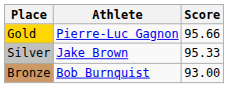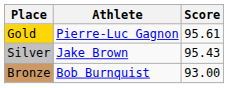Gold | Score: 95.66 -> 95.61
Silver | Score: 95.33 -> 95.43
